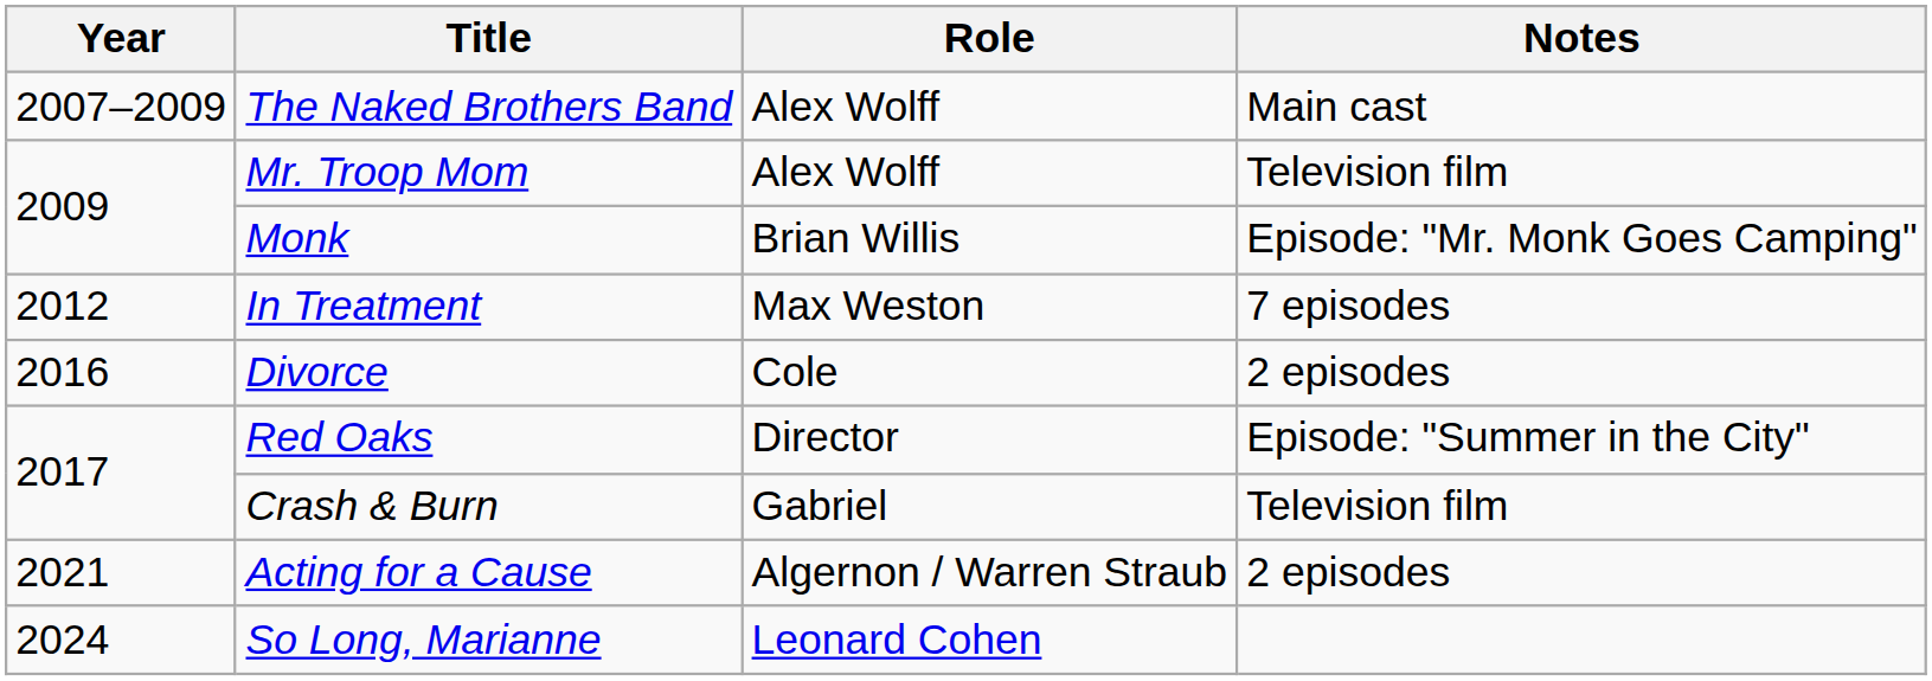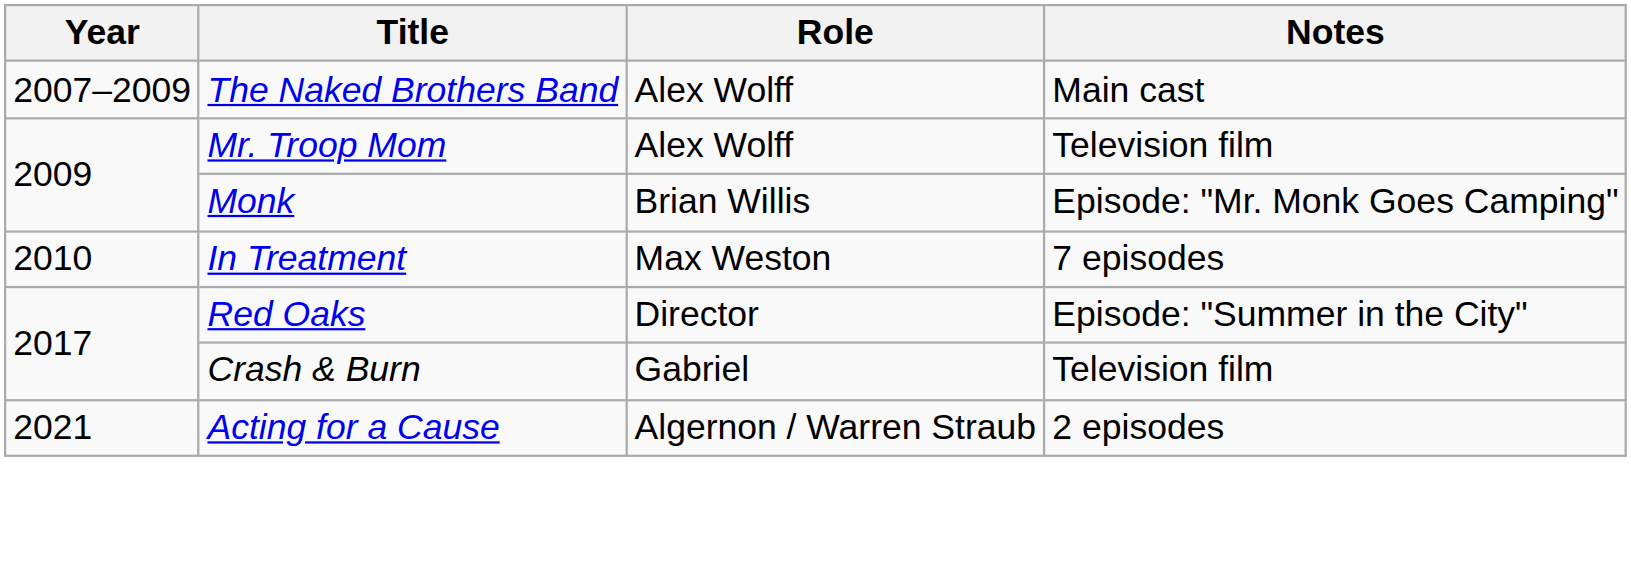In Treatment | Year: 2012 -> 2010
- row: 2016 | Divorce | Cole | 2 episodes
- row: 2024 | So Long, Marianne | Leonard Cohen
